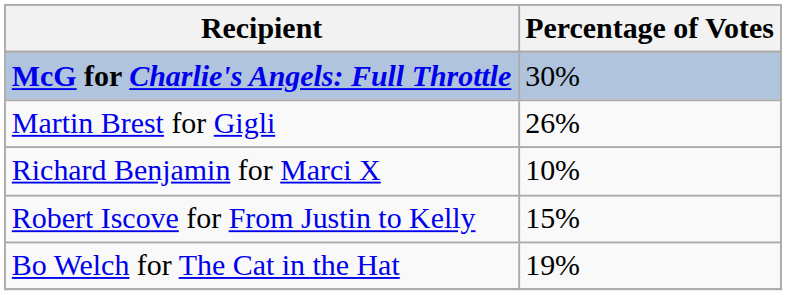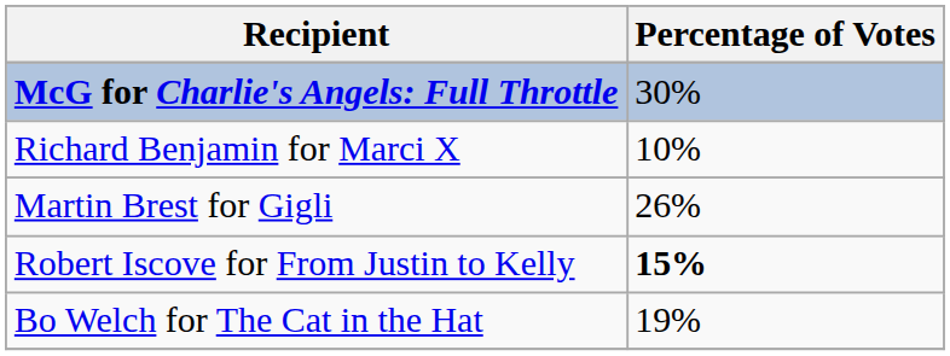rows swapped: Richard Benjamin for Marci X <-> Martin Brest for Gigli
Robert Iscove for From Justin to Kelly | Percentage of Votes: normal -> bold
